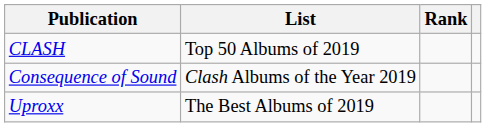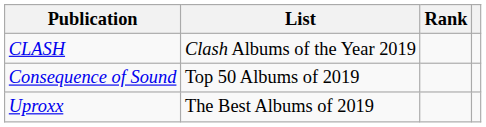CLASH | List: Top 50 Albums of 2019 -> Clash Albums of the Year 2019
Consequence of Sound | List: Clash Albums of the Year 2019 -> Top 50 Albums of 2019
